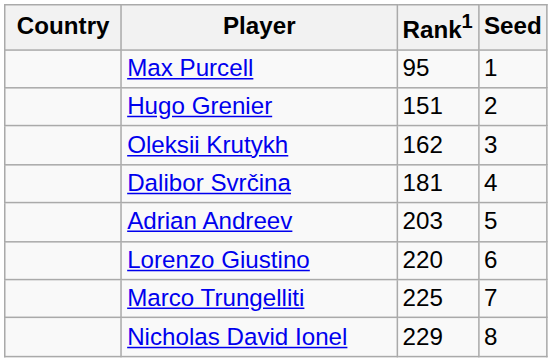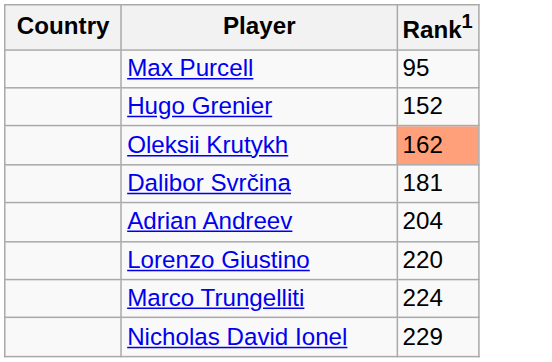- column: Seed | 1 | 2 | 3 | 4 | 5 | 6 | 7 | 8
Hugo Grenier | Rank1: 151 -> 152
Oleksii Krutykh | Rank1: no background -> lightsalmon background
Adrian Andreev | Rank1: 203 -> 204
Marco Trungelliti | Rank1: 225 -> 224
